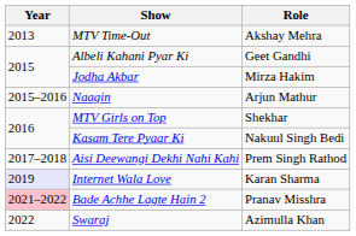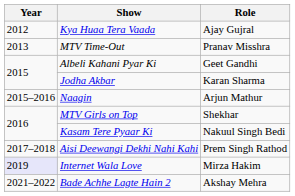+ row: 2012 | Kya Huaa Tera Vaada | Ajay Gujral
MTV Time-Out | Role: Akshay Mehra -> Pranav Misshra
Jodha Akbar | Role: Mirza Hakim -> Karan Sharma
Internet Wala Love | Role: Karan Sharma -> Mirza Hakim
Bade Achhe Lagte Hain 2 | Year: pink background -> no background
Bade Achhe Lagte Hain 2 | Role: Pranav Misshra -> Akshay Mehra
- row: 2022 | Swaraj | Azimulla Khan
